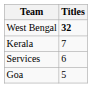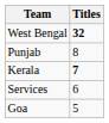+ row: Punjab | 8
Kerala | Titles: normal -> bold
